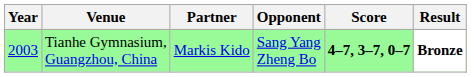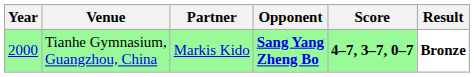Tianhe Gymnasium, Guangzhou, China | Year: 2003 -> 2000
Tianhe Gymnasium, Guangzhou, China | Opponent: normal -> bold
